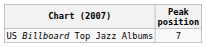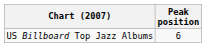US Billboard Top Jazz Albums | Peak position: 7 -> 6
